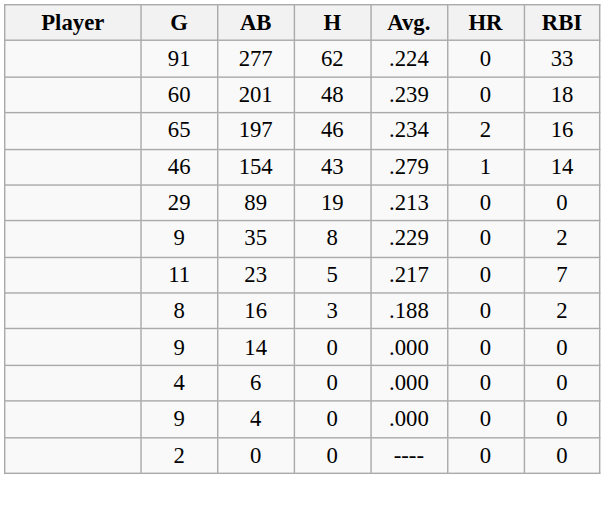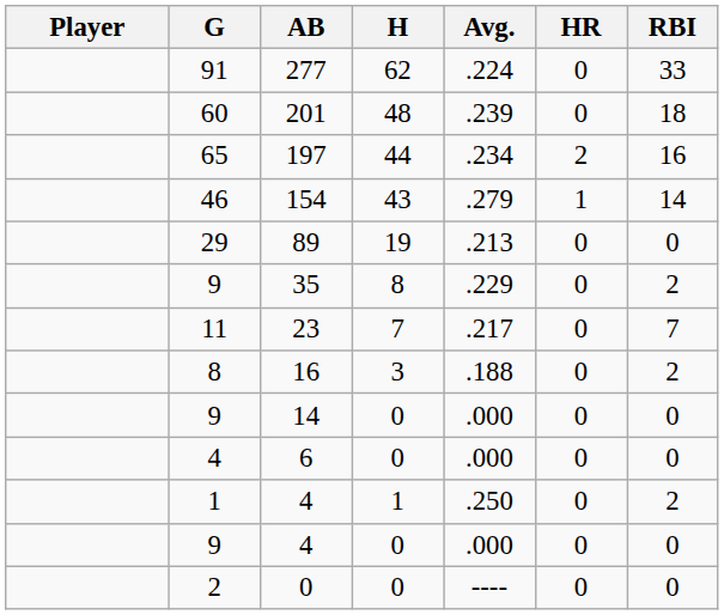197 | H: 46 -> 44
23 | H: 5 -> 7
+ row: 1 | 4 | 1 | .250 | 0 | 2
